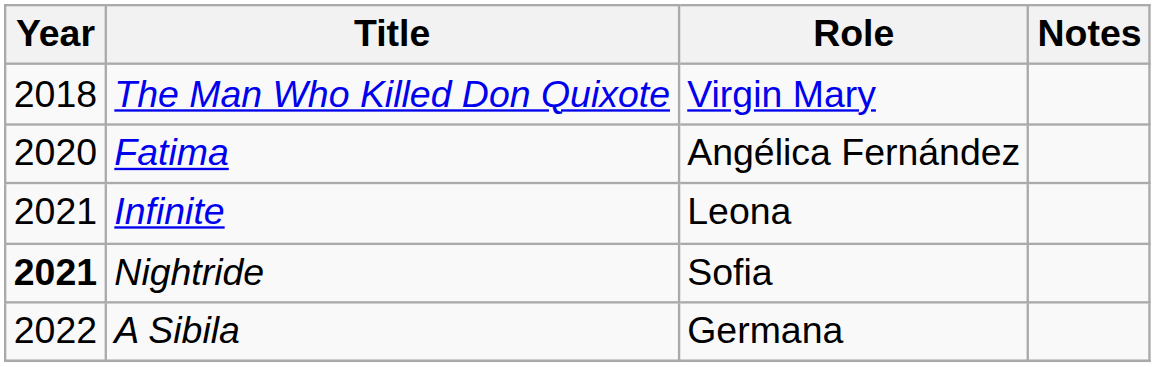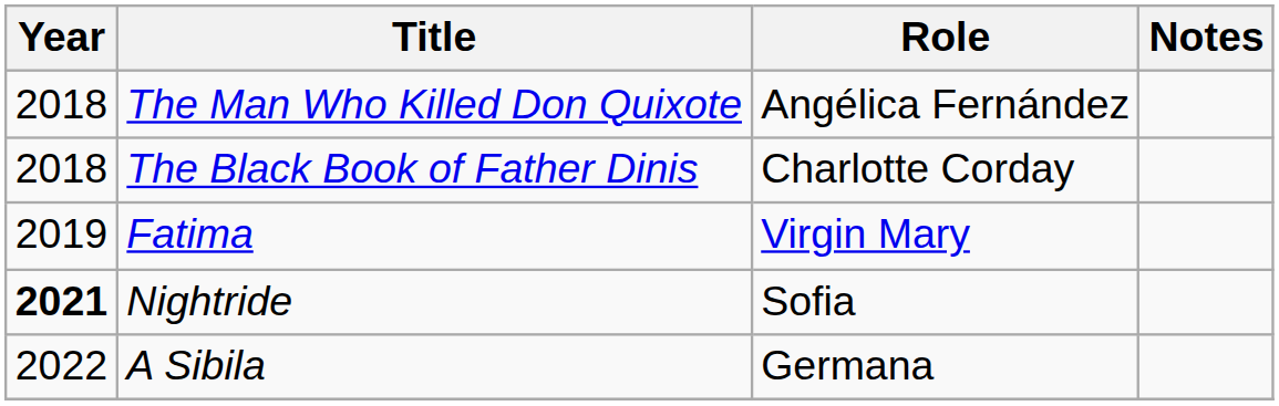The Man Who Killed Don Quixote | Role: Virgin Mary -> Angélica Fernández
+ row: 2018 | The Black Book of Father Dinis | Charlotte Corday
Fatima | Year: 2020 -> 2019
Fatima | Role: Angélica Fernández -> Virgin Mary
- row: 2021 | Infinite | Leona
